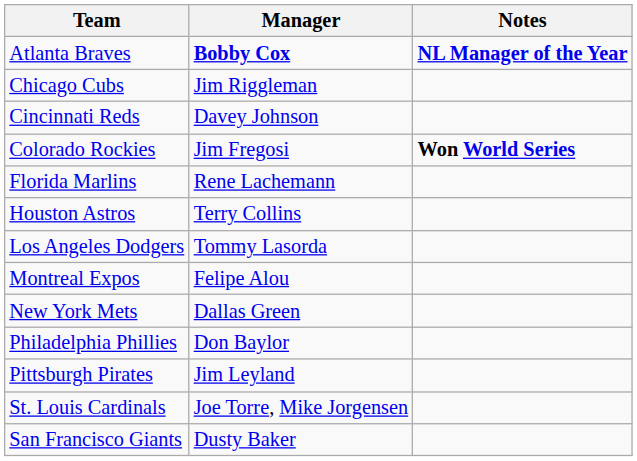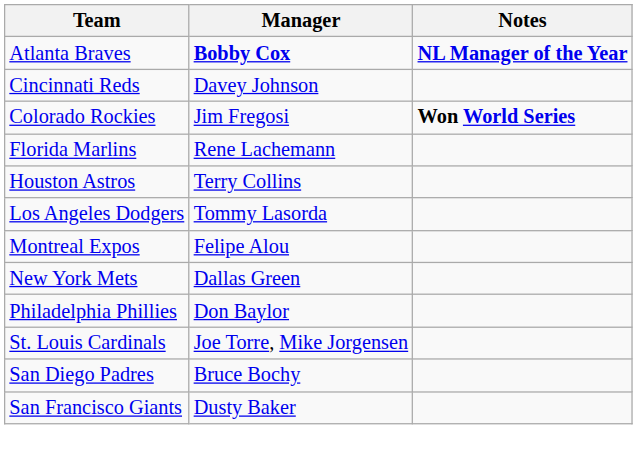- row: Chicago Cubs | Jim Riggleman
- row: Pittsburgh Pirates | Jim Leyland
+ row: San Diego Padres | Bruce Bochy
